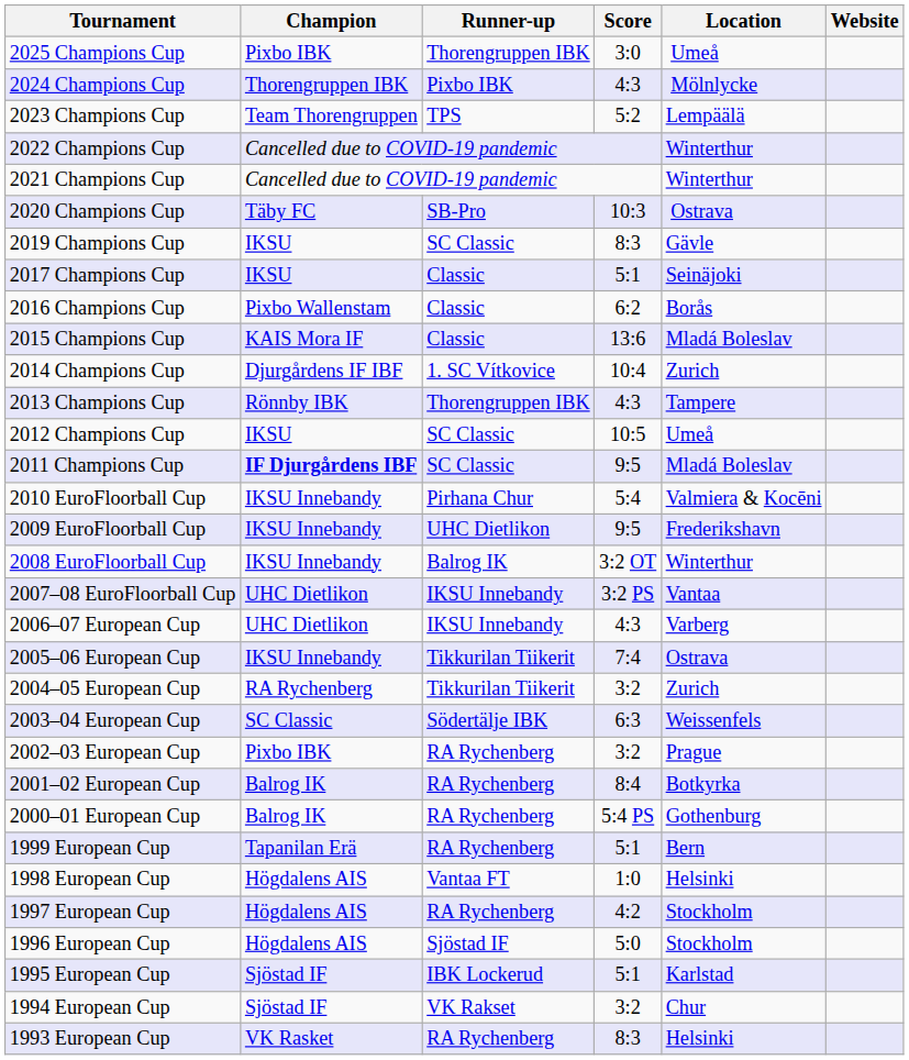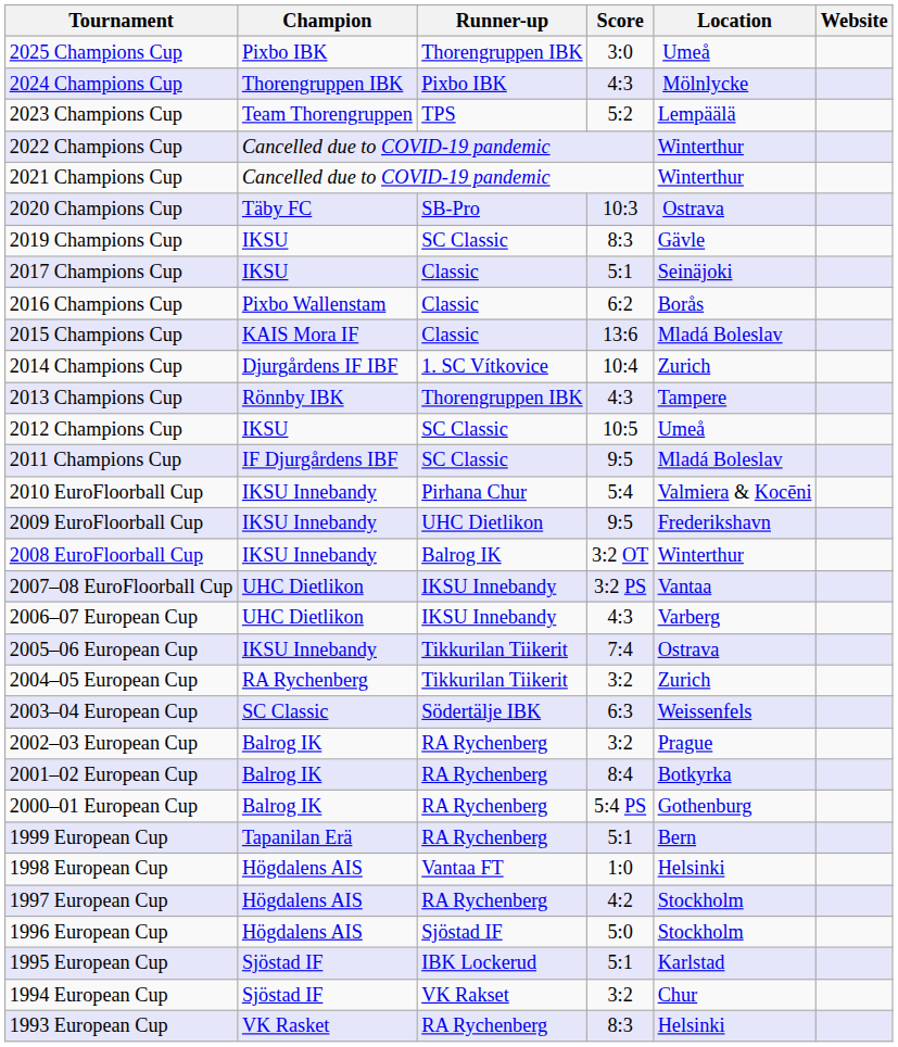2011 Champions Cup | Champion: bold -> normal
2002–03 European Cup | Champion: Pixbo IBK -> Balrog IK
